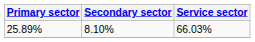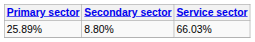25.89% | Secondary sector: 8.10% -> 8.80%
